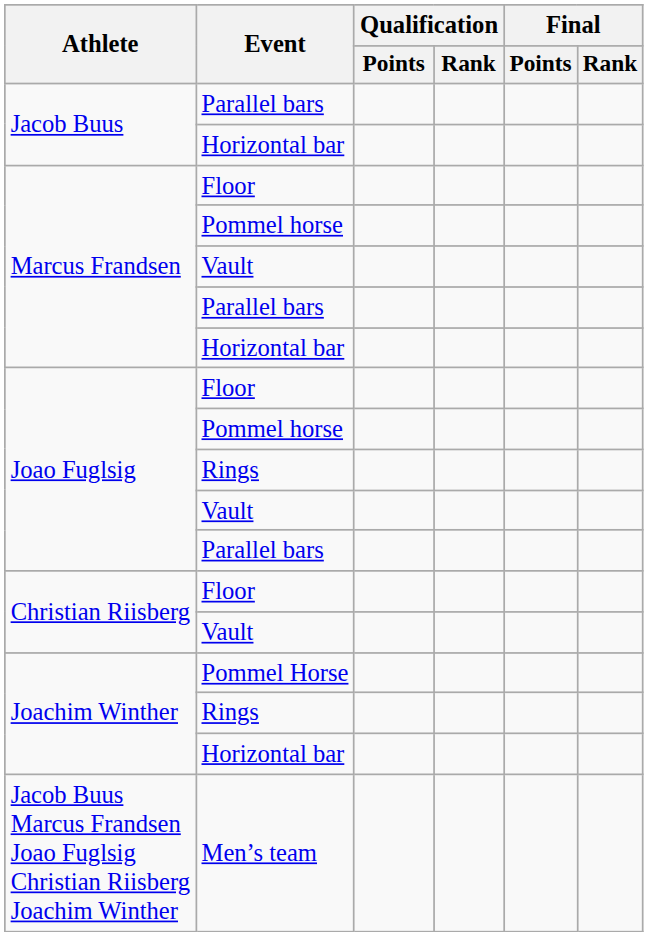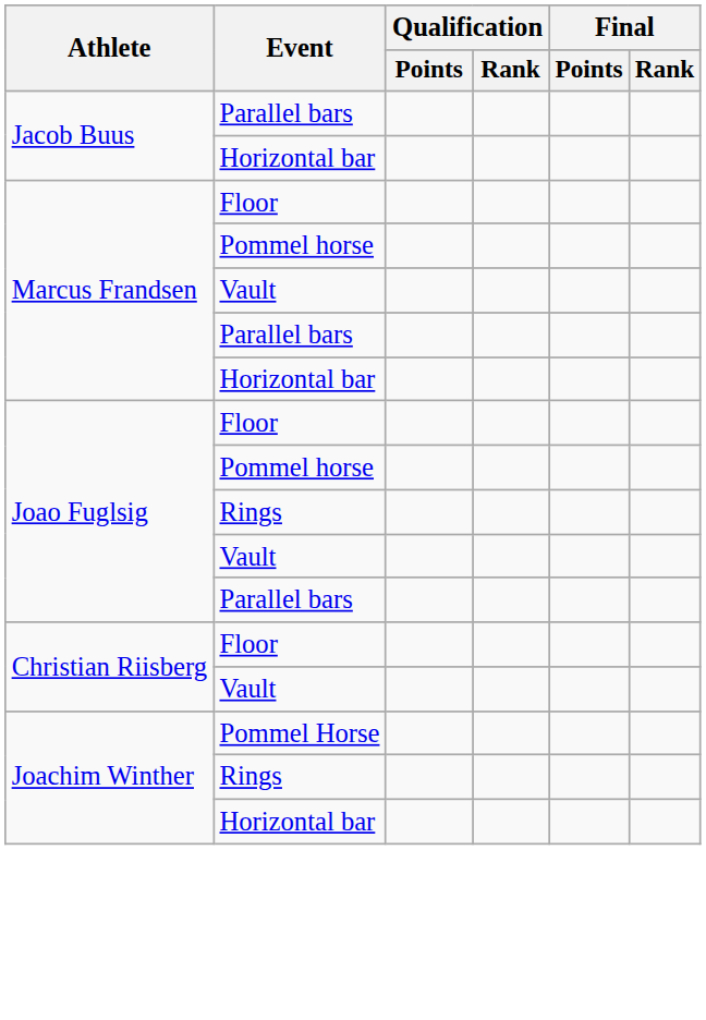- row: Jacob Buus Marcus Frandsen Joao Fuglsig Christian Riisberg Joachim Winther | Men’s team
